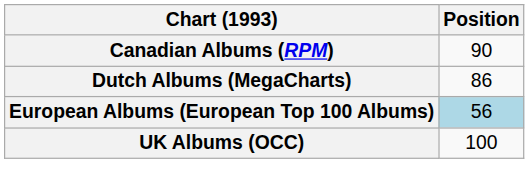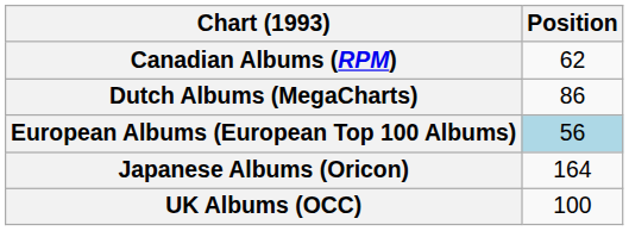Canadian Albums (RPM) | Position: 90 -> 62
+ row: Japanese Albums (Oricon) | 164
